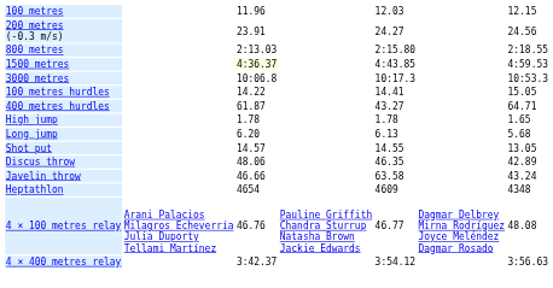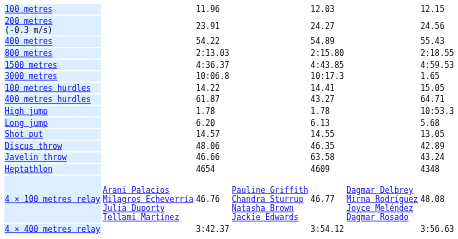+ row: 400 metres | 54.22 | 54.89 | 55.43
1500 metres | column 3: lightyellow background -> no background
3000 metres | column 7: 10:53.3 -> 1.65
High jump | column 7: 1.65 -> 10:53.3
